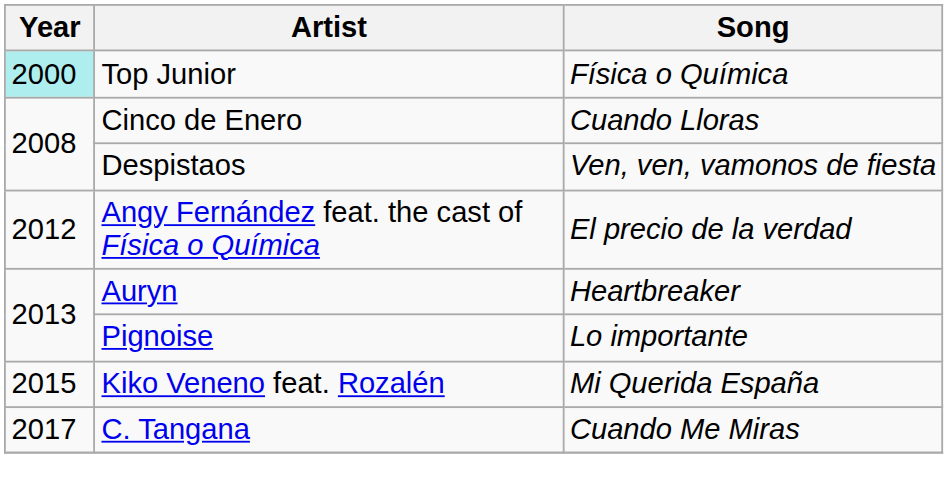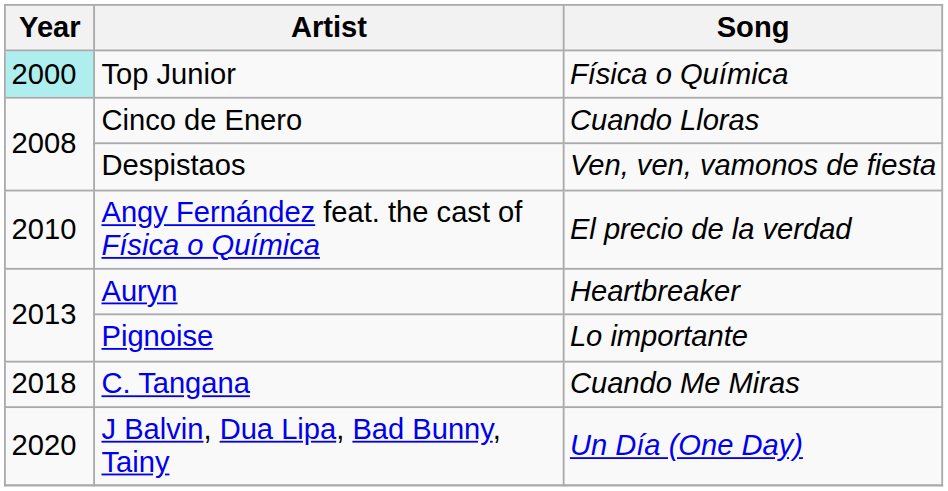Angy Fernández feat. the cast of Física o Química | Year: 2012 -> 2010
- row: 2015 | Kiko Veneno feat. Rozalén | Mi Querida España
C. Tangana | Year: 2017 -> 2018
+ row: 2020 | J Balvin, Dua Lipa, Bad Bunny, Tainy | Un Día (One Day)
